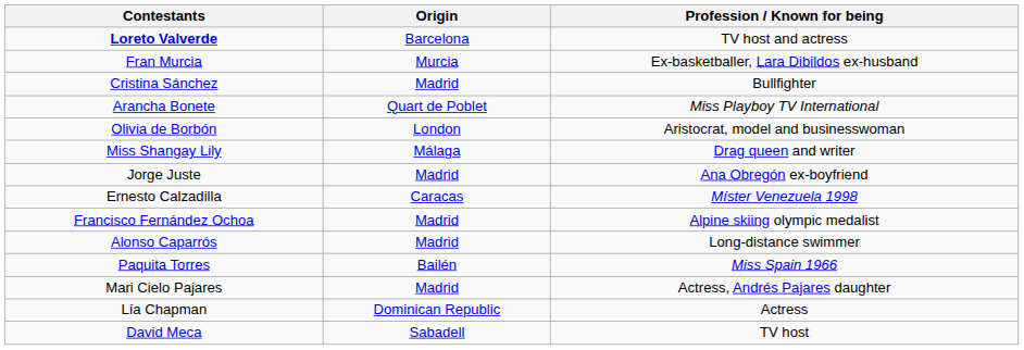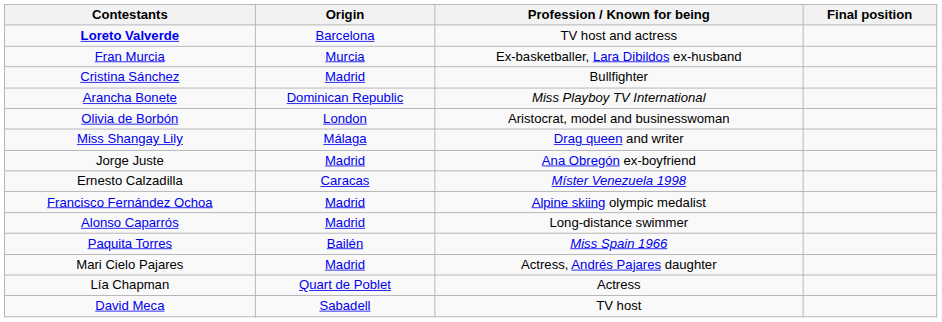+ column: Final position
Arancha Bonete | Origin: Quart de Poblet -> Dominican Republic
Lía Chapman | Origin: Dominican Republic -> Quart de Poblet
